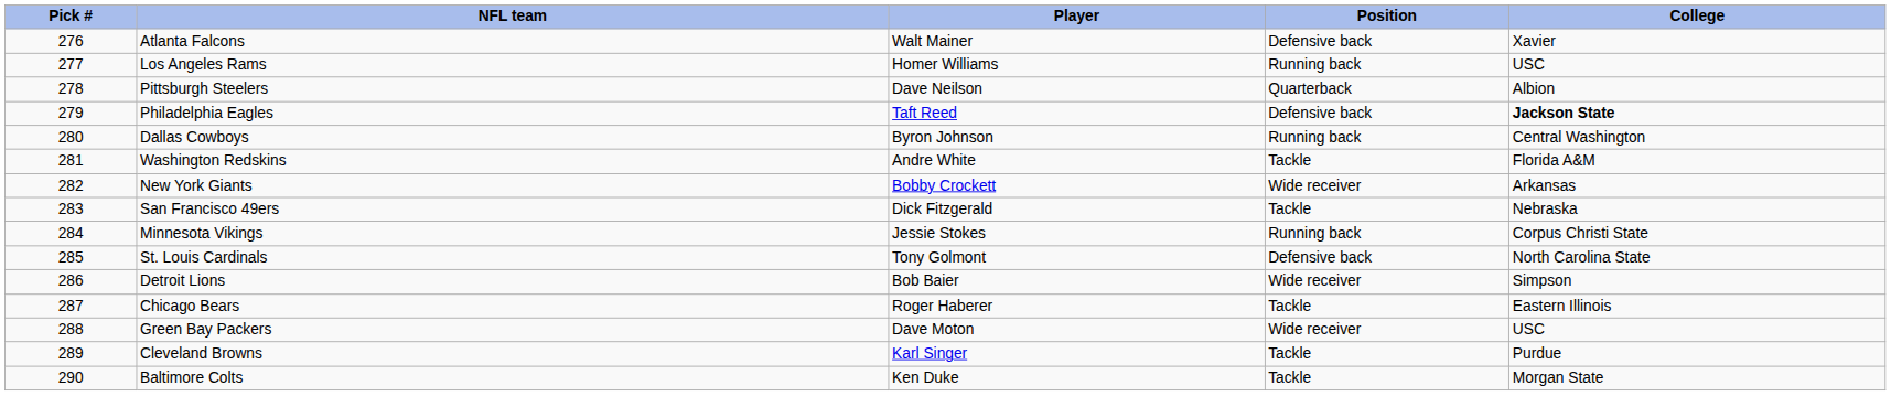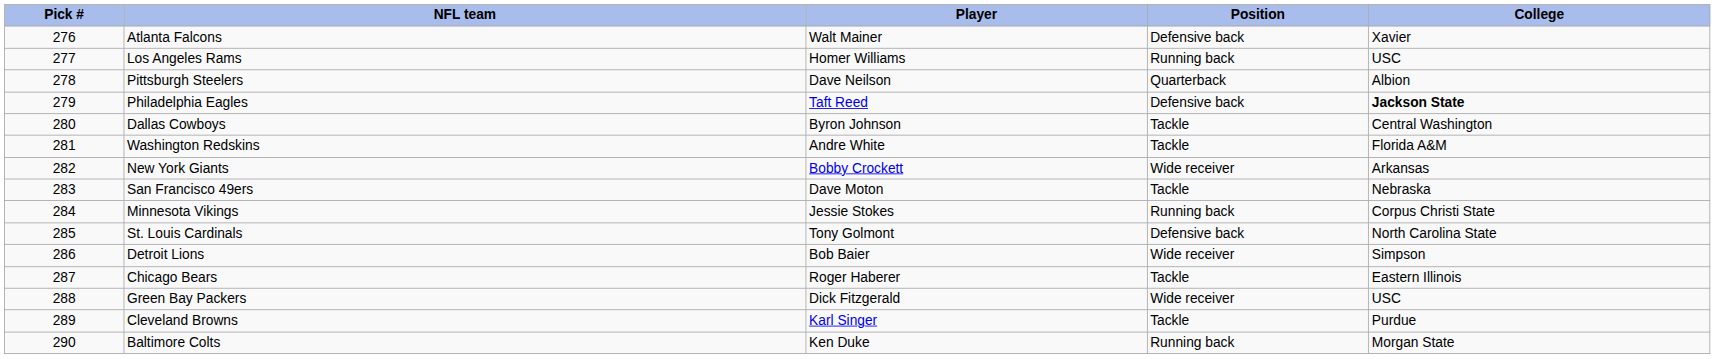Dallas Cowboys | Position: Running back -> Tackle
San Francisco 49ers | Player: Dick Fitzgerald -> Dave Moton
Green Bay Packers | Player: Dave Moton -> Dick Fitzgerald
Baltimore Colts | Position: Tackle -> Running back
